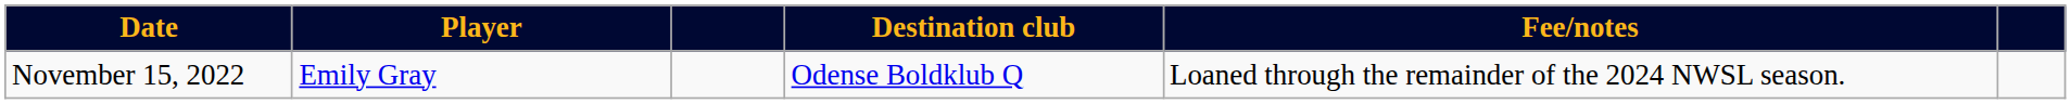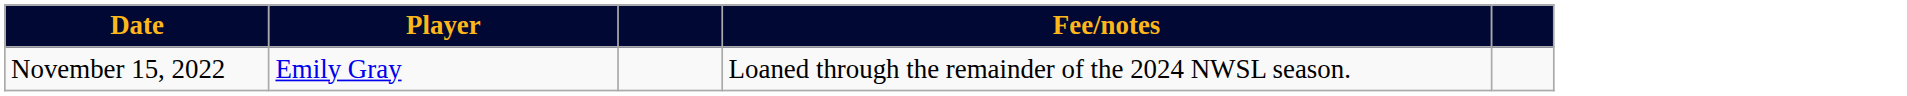- column: Destination club | Odense Boldklub Q
